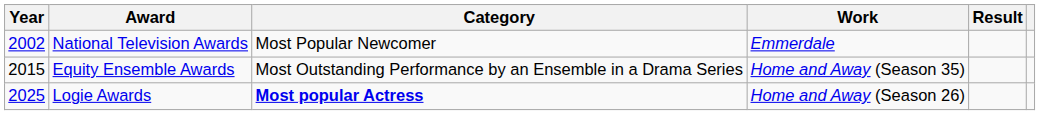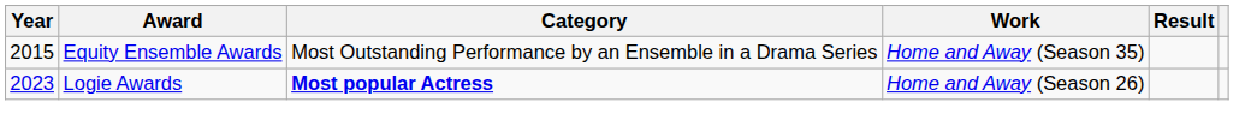- row: 2002 | National Television Awards | Most Popular Newcomer | Emmerdale
Logie Awards | Year: 2025 -> 2023
